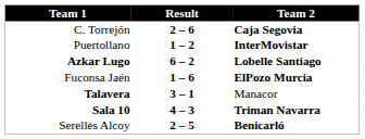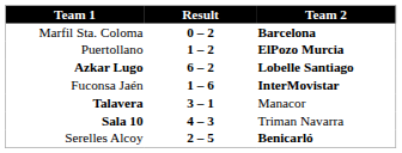+ row: Marfil Sta. Coloma | 0 – 2 | Barcelona
- row: C. Torrejón | 2 – 6 | Caja Segovia
Puertollano | Team 2: InterMovistar -> ElPozo Murcia
Fuconsa Jaén | Team 2: ElPozo Murcia -> InterMovistar
Sala 10 | Team 2: bold -> normal
